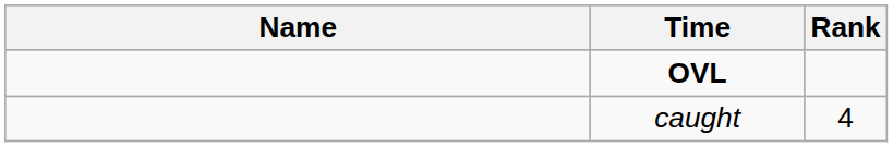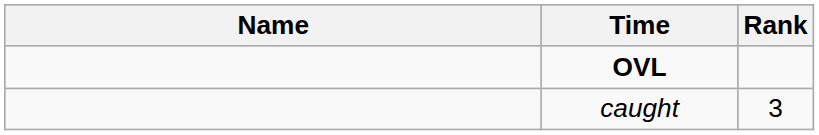caught | Rank: 4 -> 3
